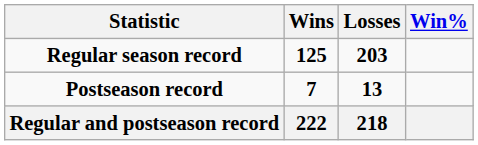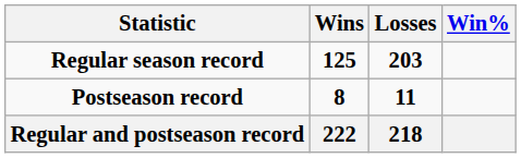Postseason record | Wins: 7 -> 8
Postseason record | Losses: 13 -> 11
